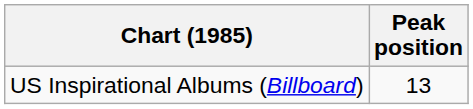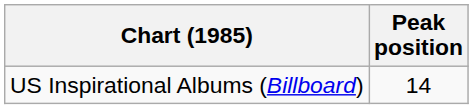US Inspirational Albums (Billboard) | Peak position: 13 -> 14
